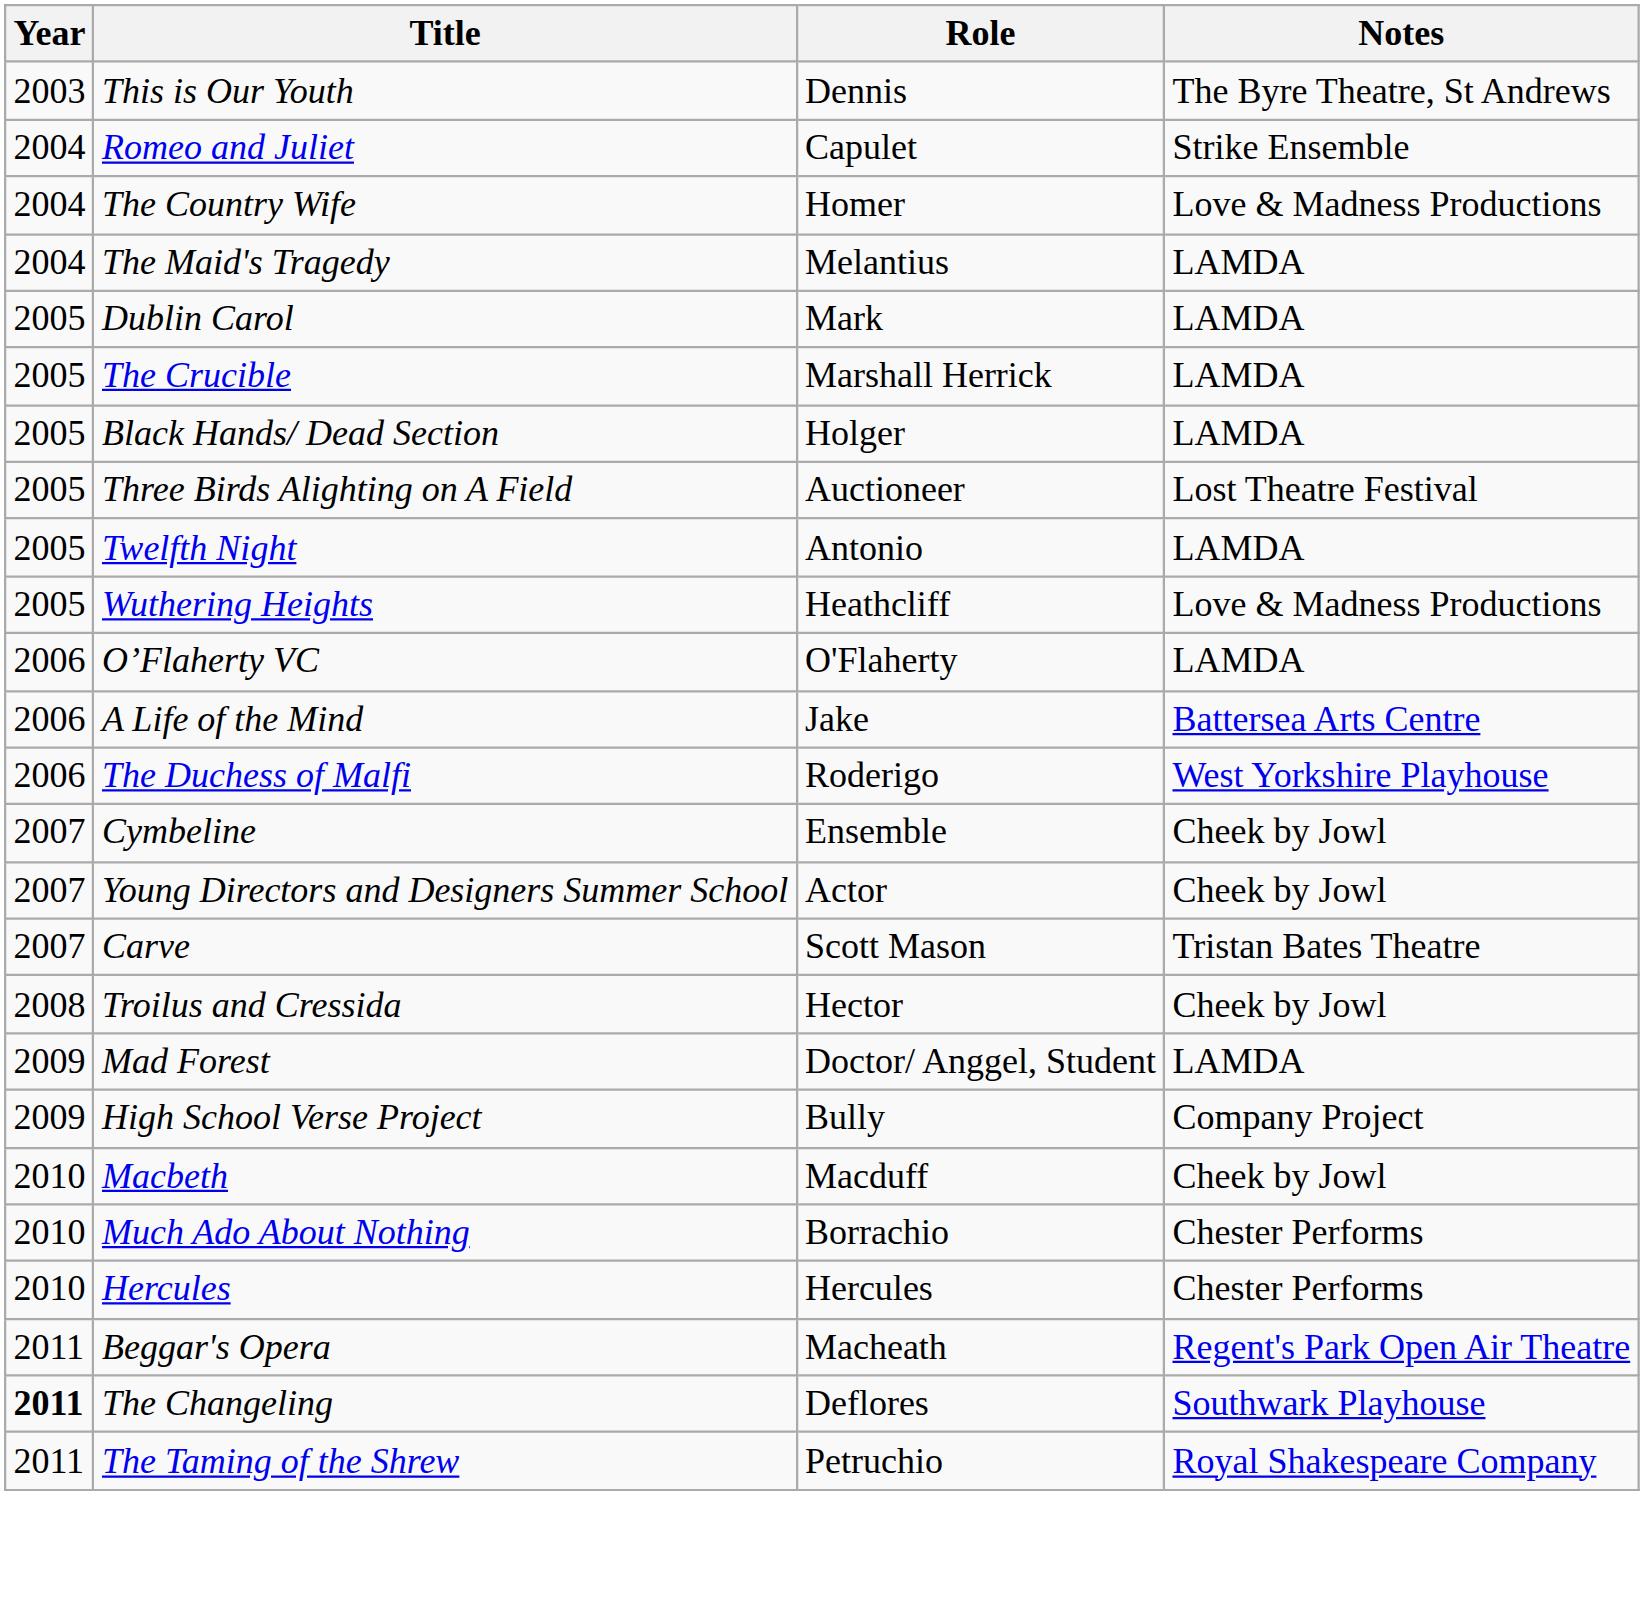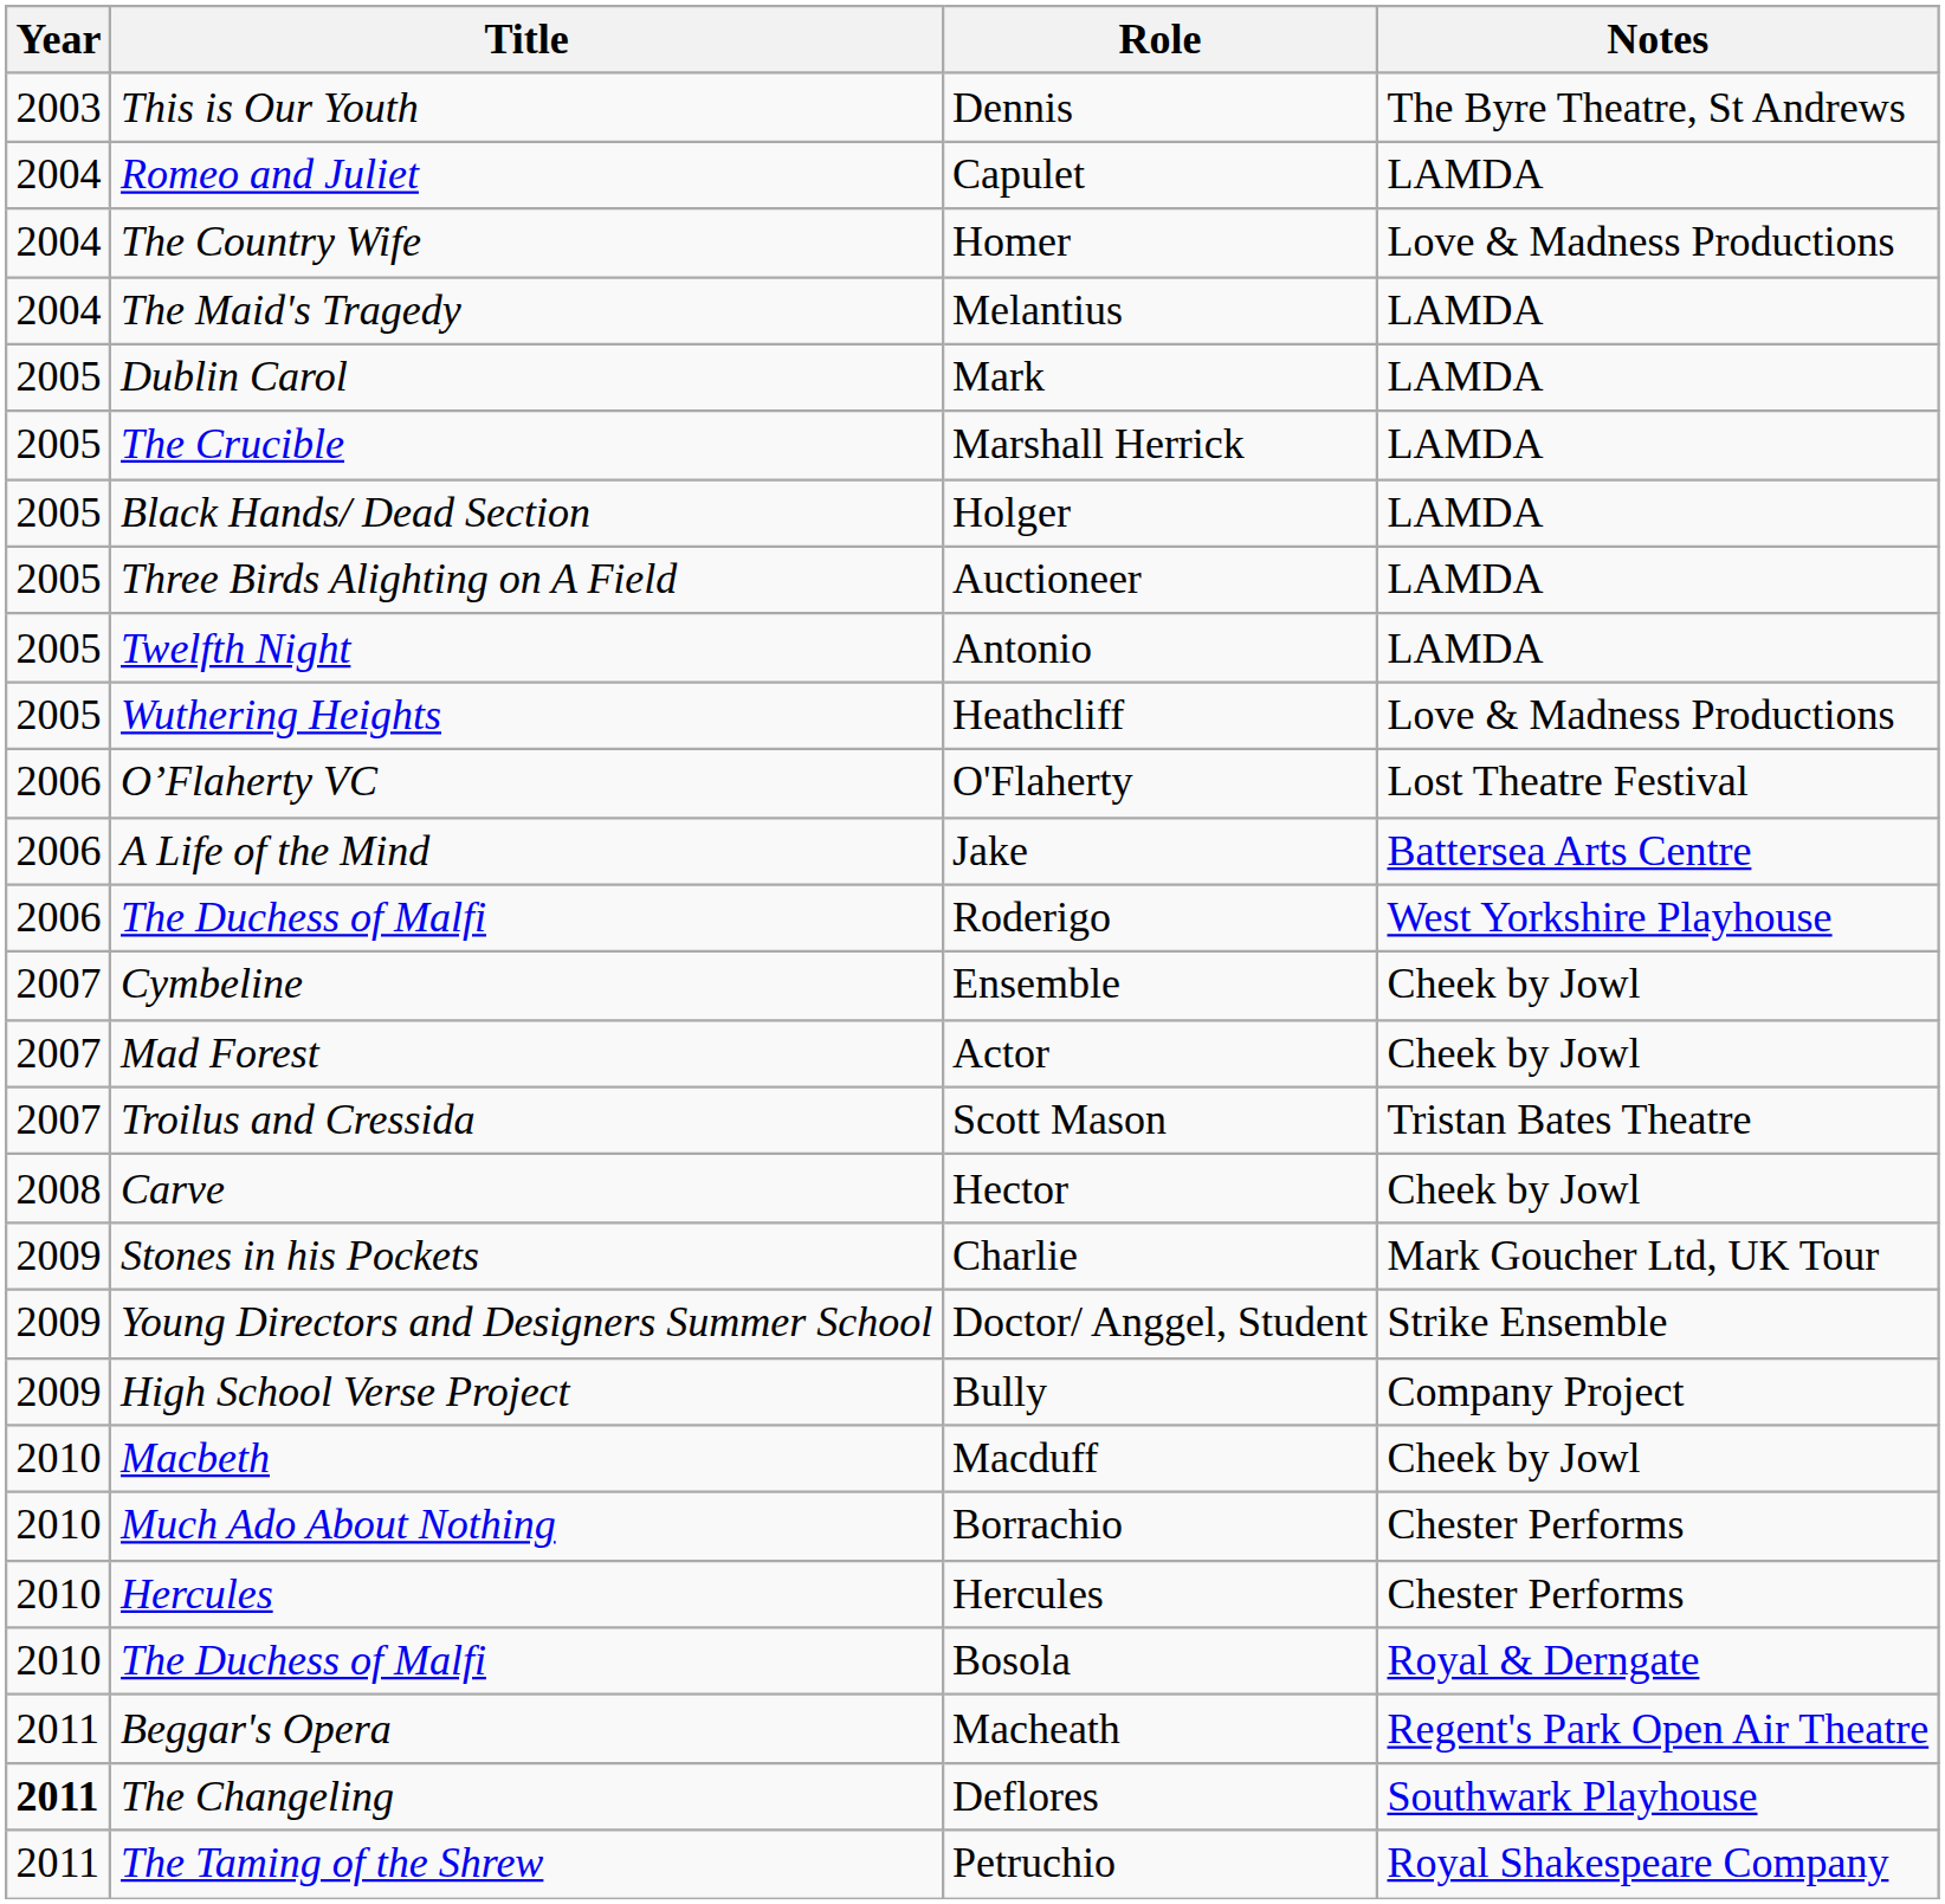Capulet | Notes: Strike Ensemble -> LAMDA
Auctioneer | Notes: Lost Theatre Festival -> LAMDA
O'Flaherty | Notes: LAMDA -> Lost Theatre Festival
Actor | Title: Young Directors and Designers Summer School -> Mad Forest
Scott Mason | Title: Carve -> Troilus and Cressida
Hector | Title: Troilus and Cressida -> Carve
+ row: 2009 | Stones in his Pockets | Charlie | Mark Goucher Ltd, UK Tour
Doctor/ Anggel, Student | Title: Mad Forest -> Young Directors and Designers Summer School
Doctor/ Anggel, Student | Notes: LAMDA -> Strike Ensemble
+ row: 2010 | The Duchess of Malfi | Bosola | Royal & Derngate
